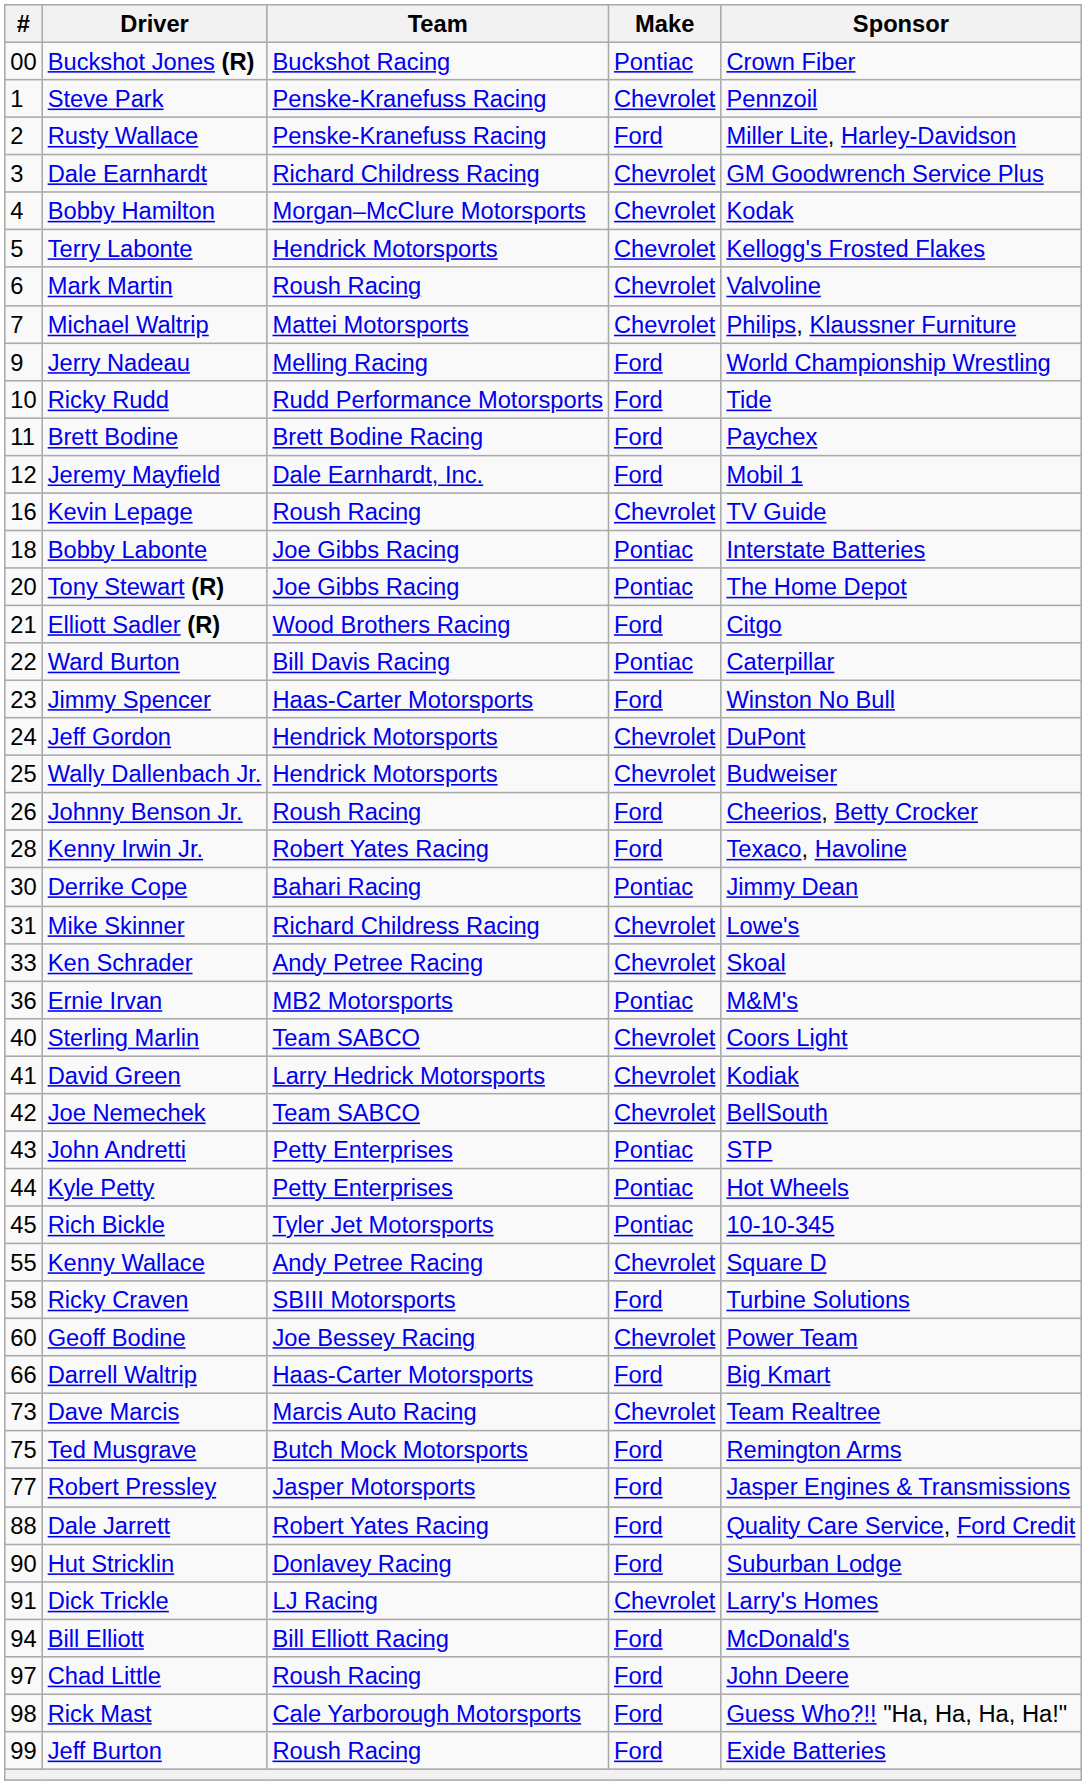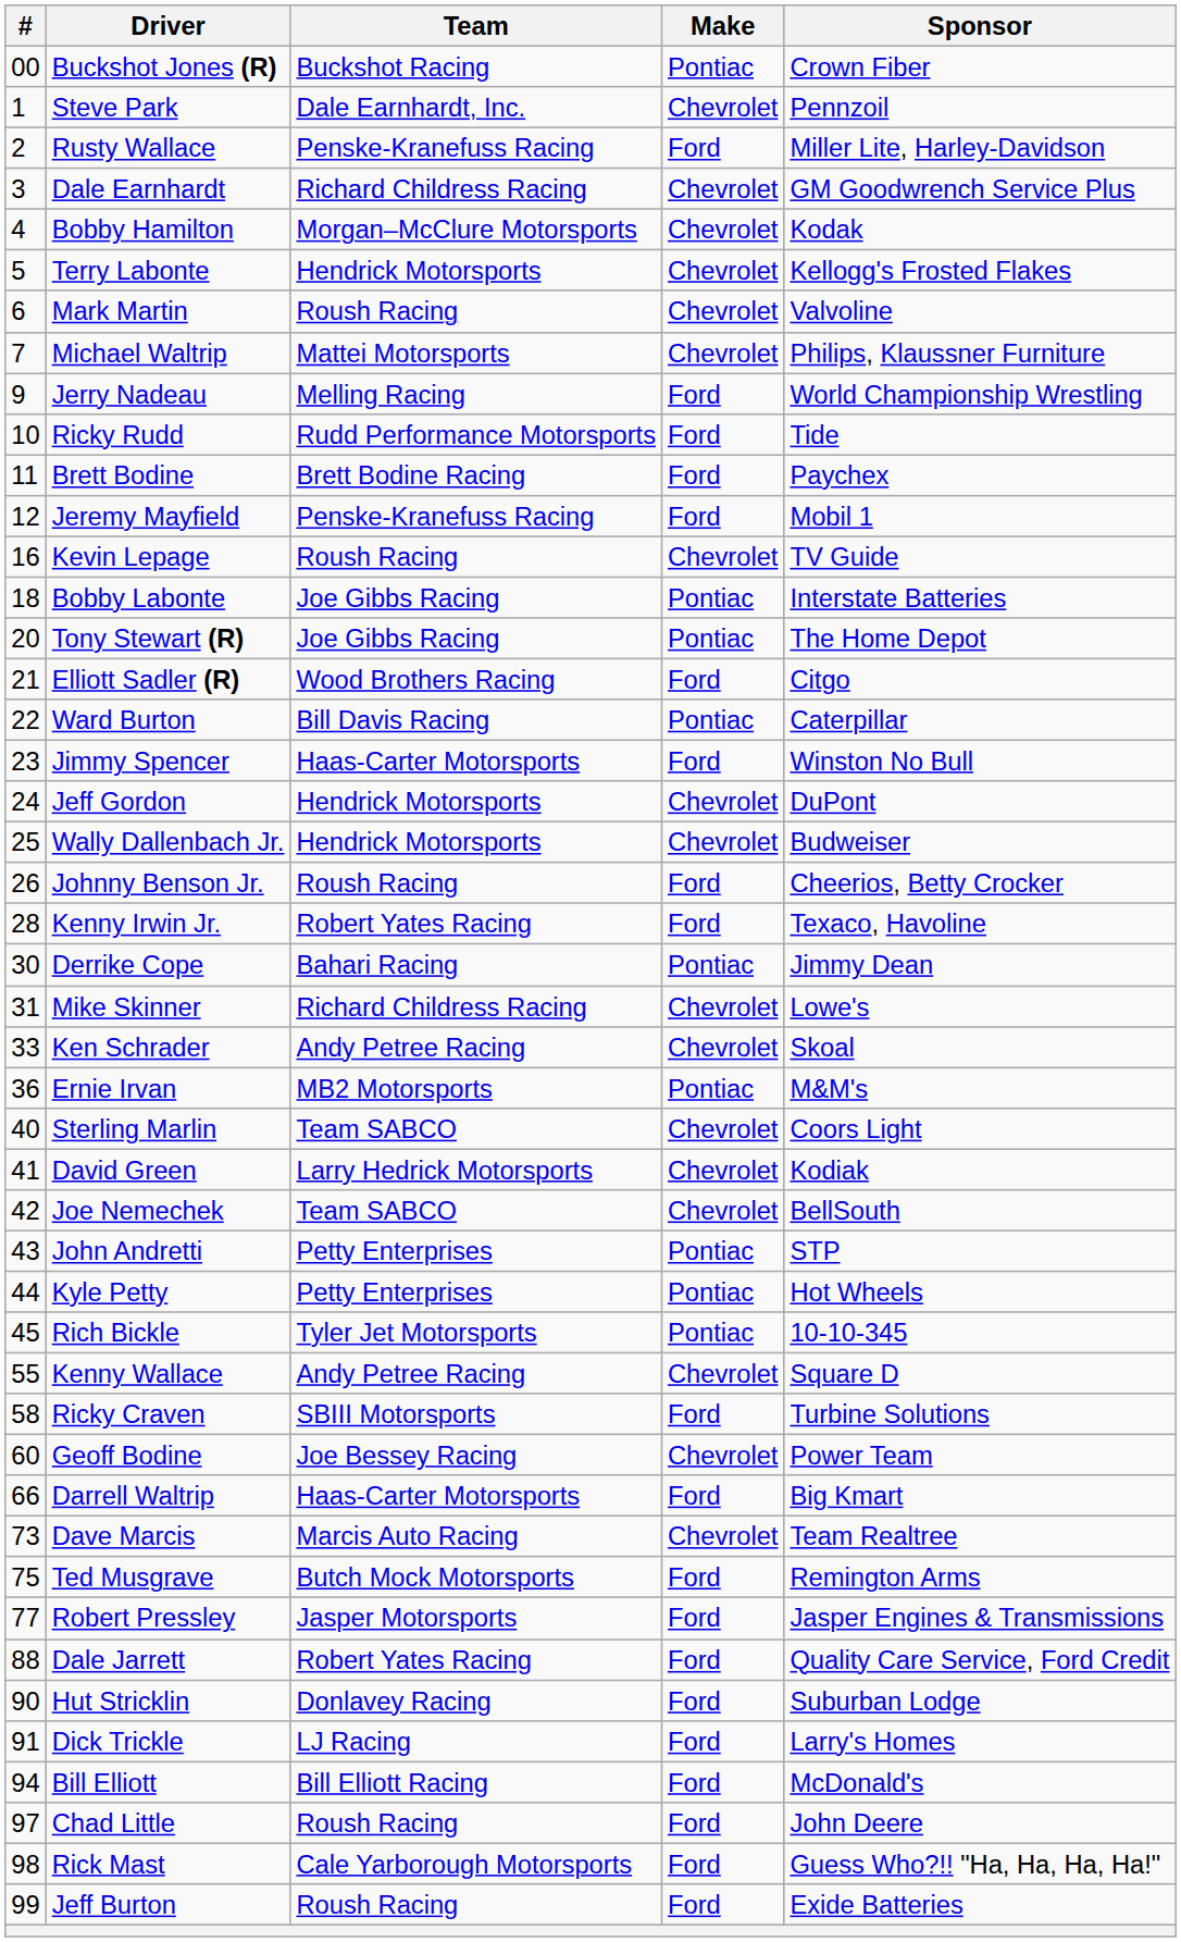Steve Park | Team: Penske-Kranefuss Racing -> Dale Earnhardt, Inc.
Jeremy Mayfield | Team: Dale Earnhardt, Inc. -> Penske-Kranefuss Racing
Dick Trickle | Make: Chevrolet -> Ford
